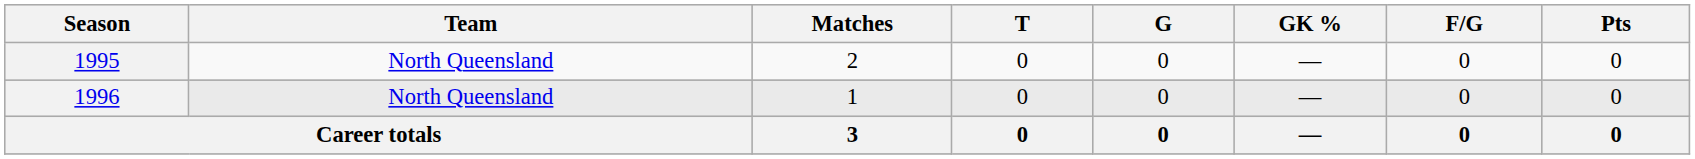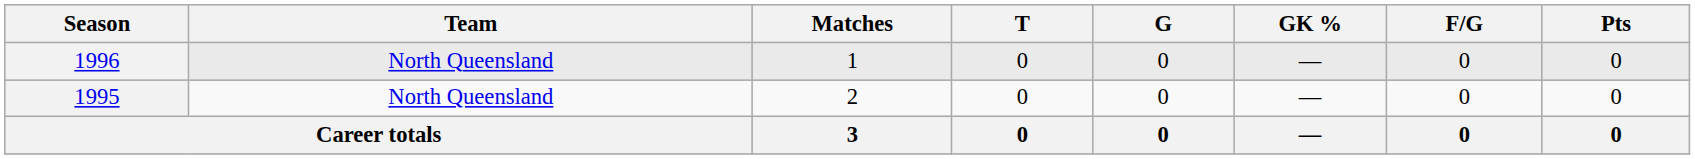rows swapped: 1995 <-> 1996
